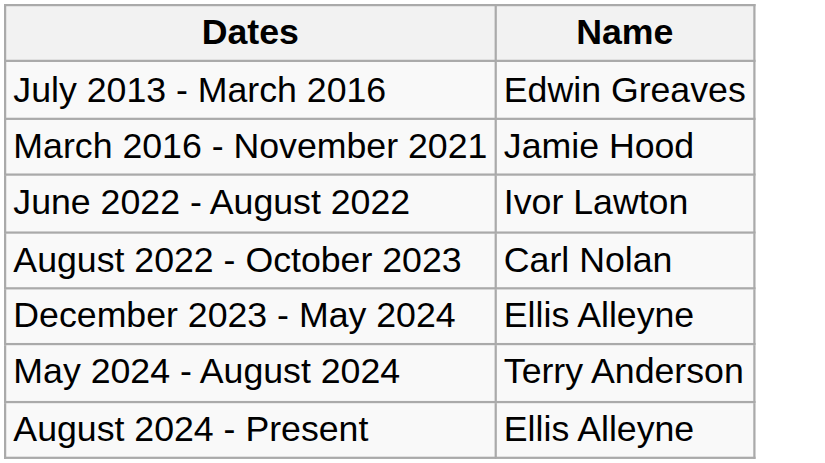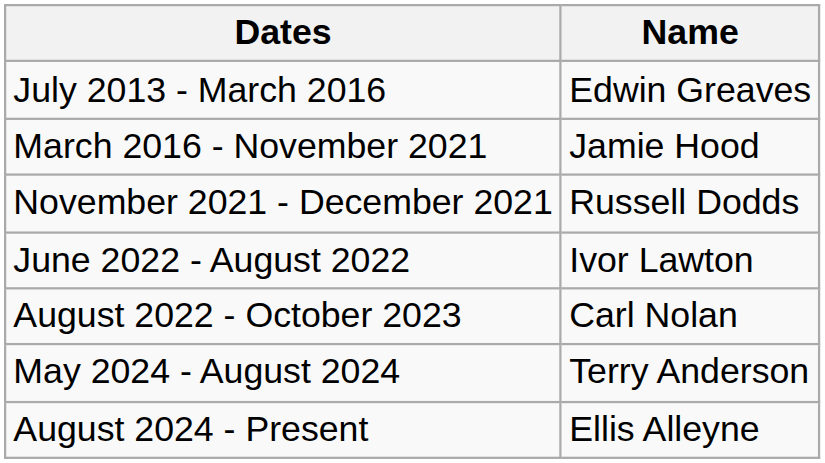+ row: November 2021 - December 2021 | Russell Dodds
- row: December 2023 - May 2024 | Ellis Alleyne
